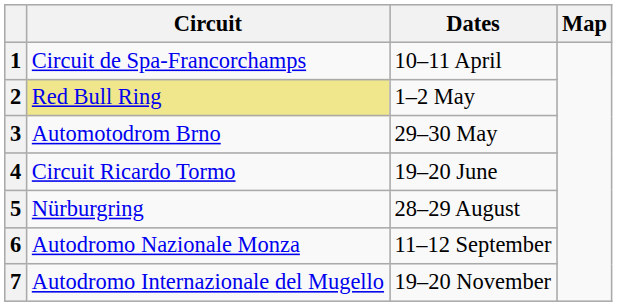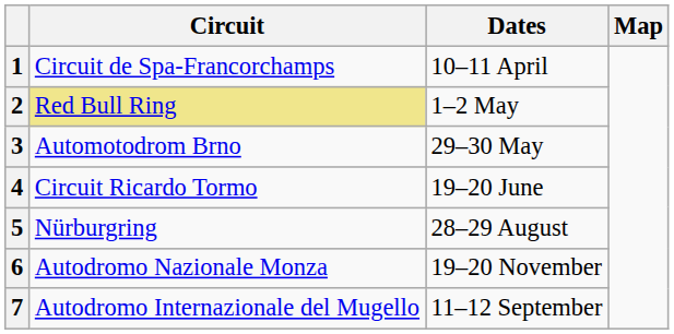6 | Dates: 11–12 September -> 19–20 November
7 | Dates: 19–20 November -> 11–12 September
